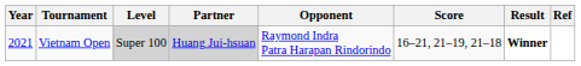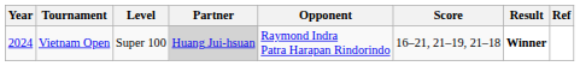Vietnam Open | Year: 2021 -> 2024
Vietnam Open | Level: lightgrey background -> no background
